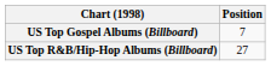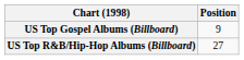US Top Gospel Albums (Billboard) | Position: 7 -> 9
